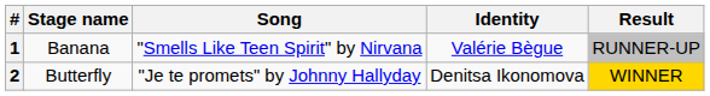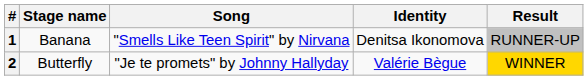1 | Identity: Valérie Bègue -> Denitsa Ikonomova
2 | Identity: Denitsa Ikonomova -> Valérie Bègue
